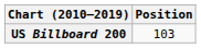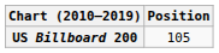US Billboard 200 | Position: 103 -> 105
